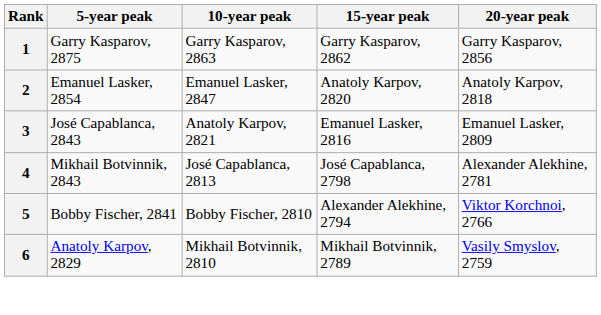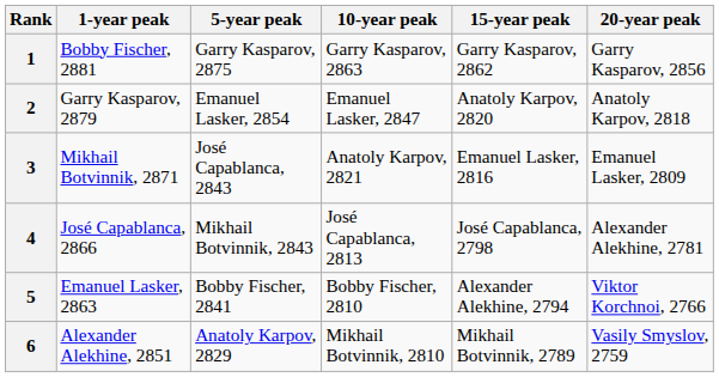+ column: 1-year peak | Bobby Fischer, 2881 | Garry Kasparov, 2879 | Mikhail Botvinnik, 2871 | José Capablanca, 2866 | Emanuel Lasker, 2863 | Alexander Alekhine, 2851
